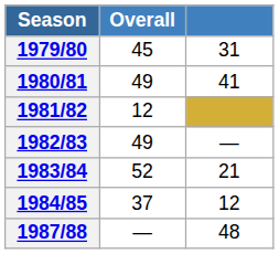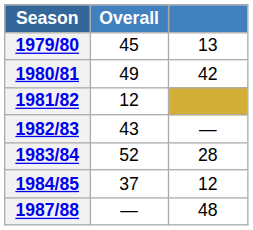1979/80 | column 3: 31 -> 13
1980/81 | column 3: 41 -> 42
1982/83 | Overall: 49 -> 43
1983/84 | column 3: 21 -> 28
